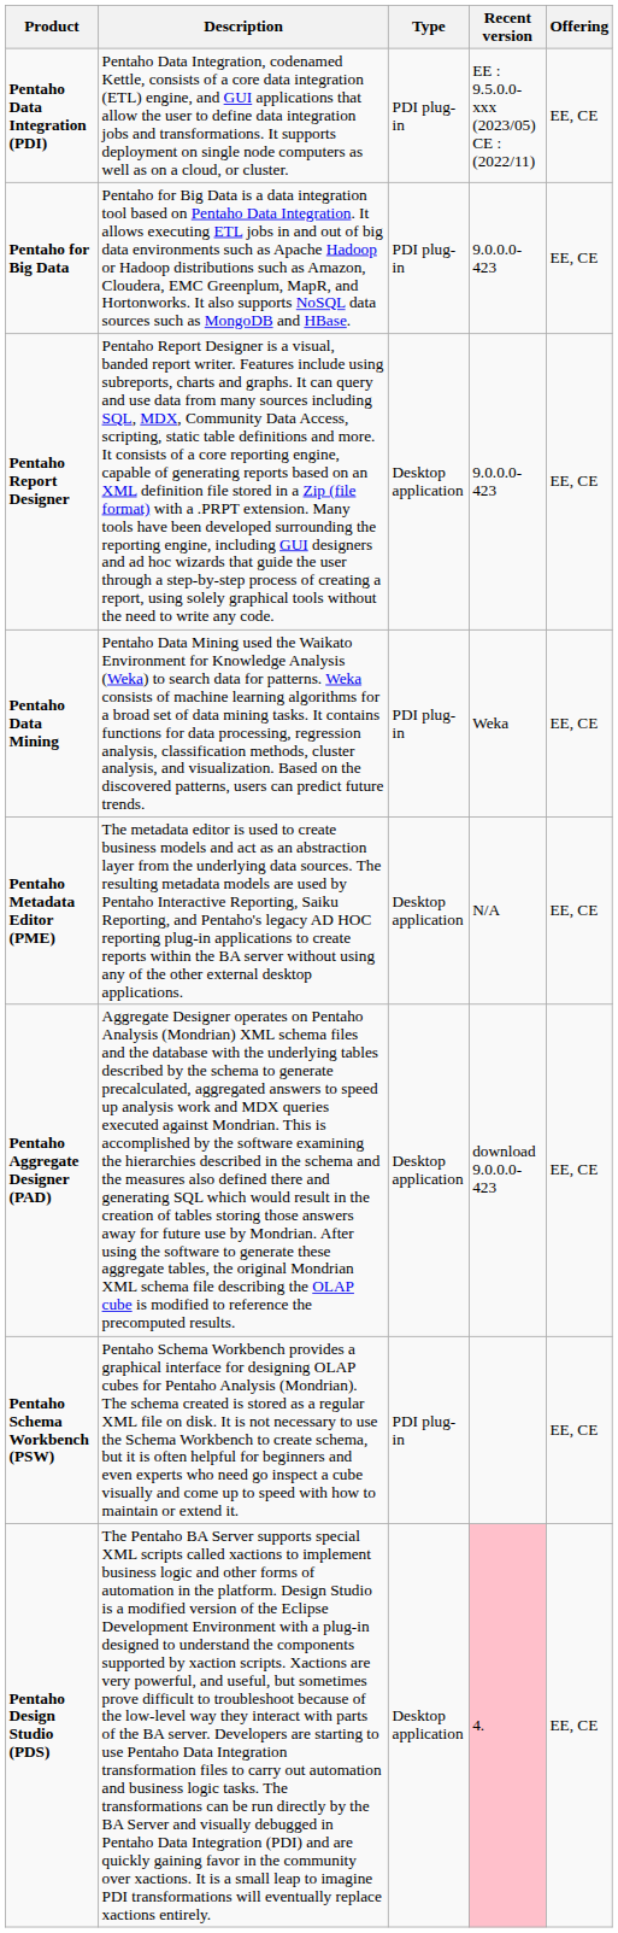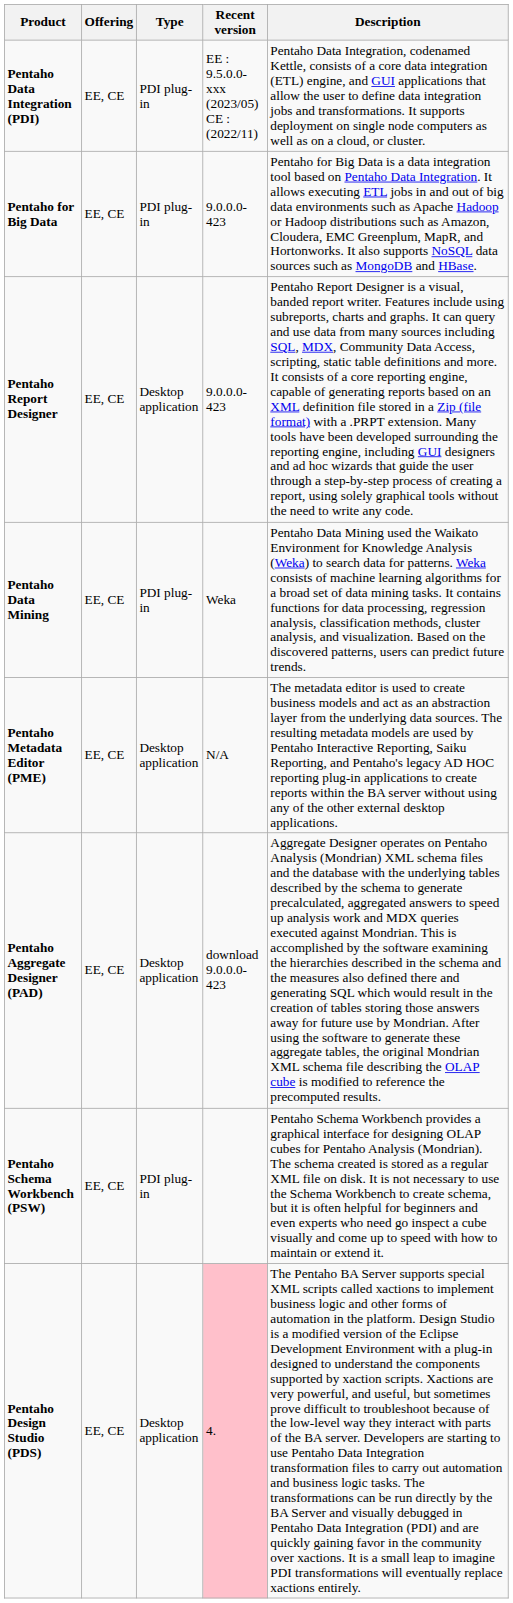columns swapped: Offering <-> Description
